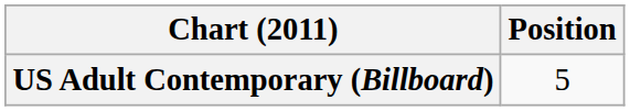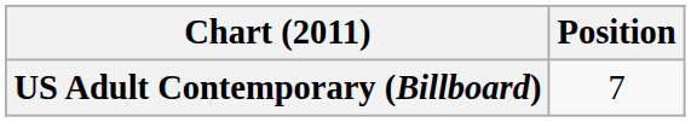US Adult Contemporary (Billboard) | Position: 5 -> 7
